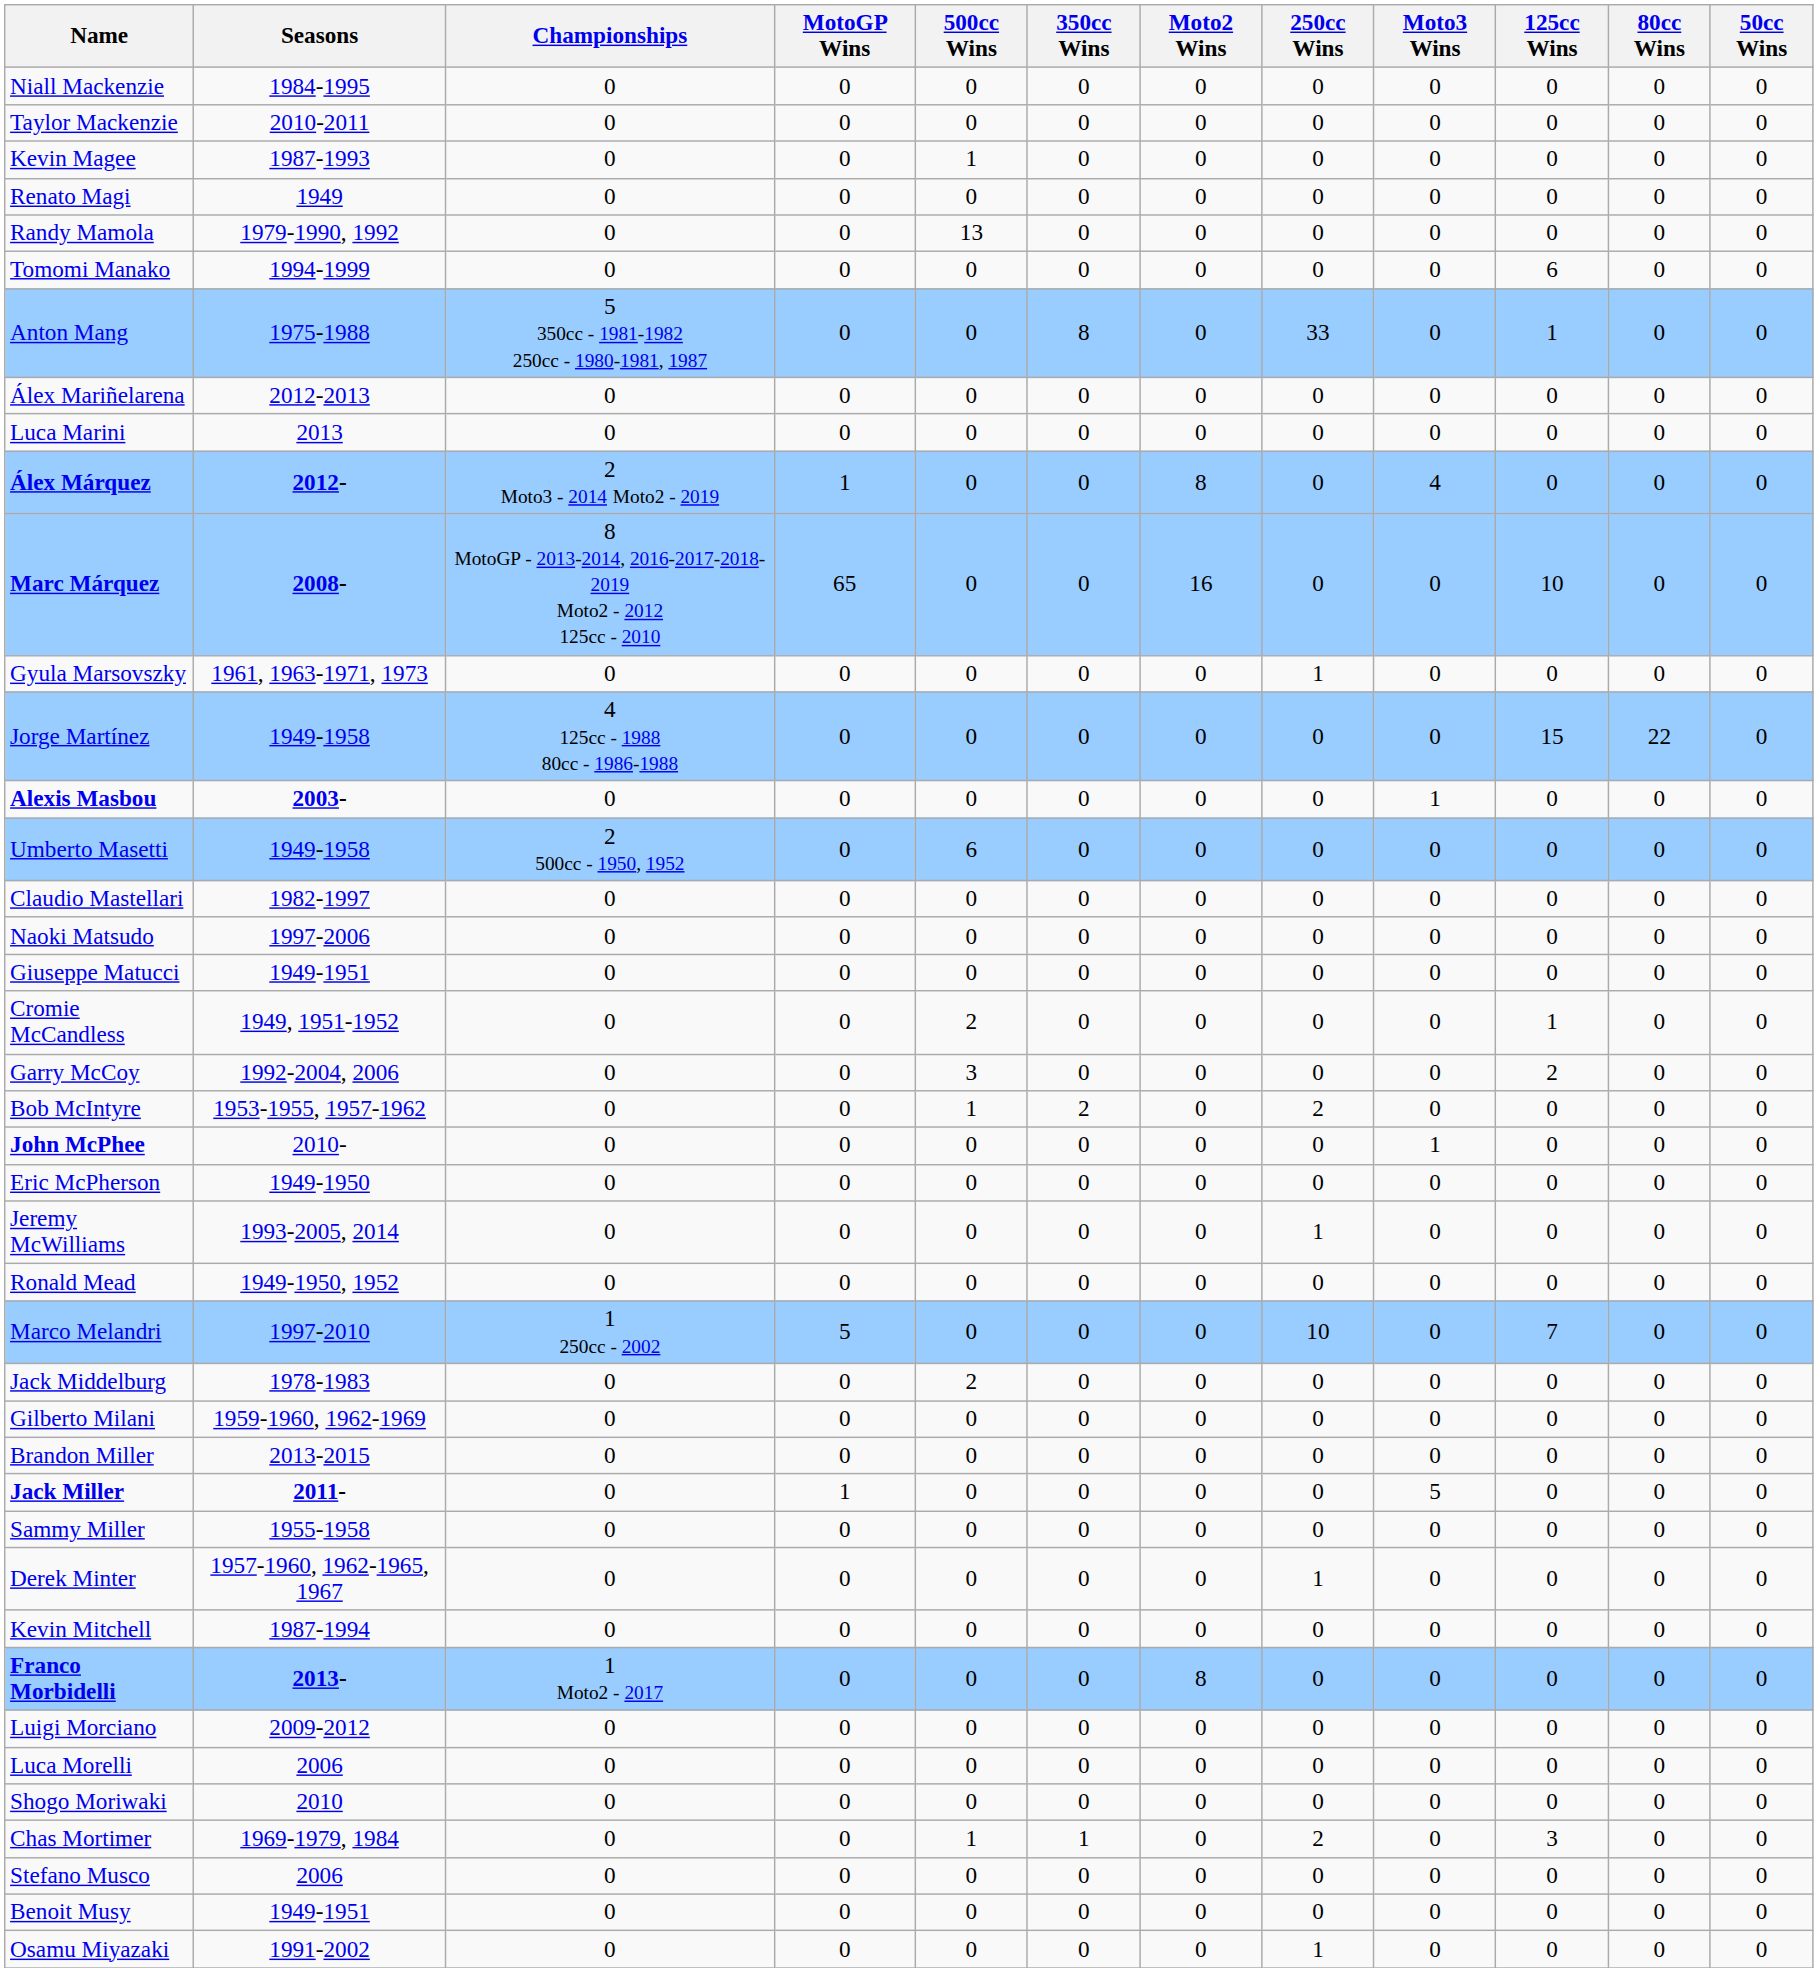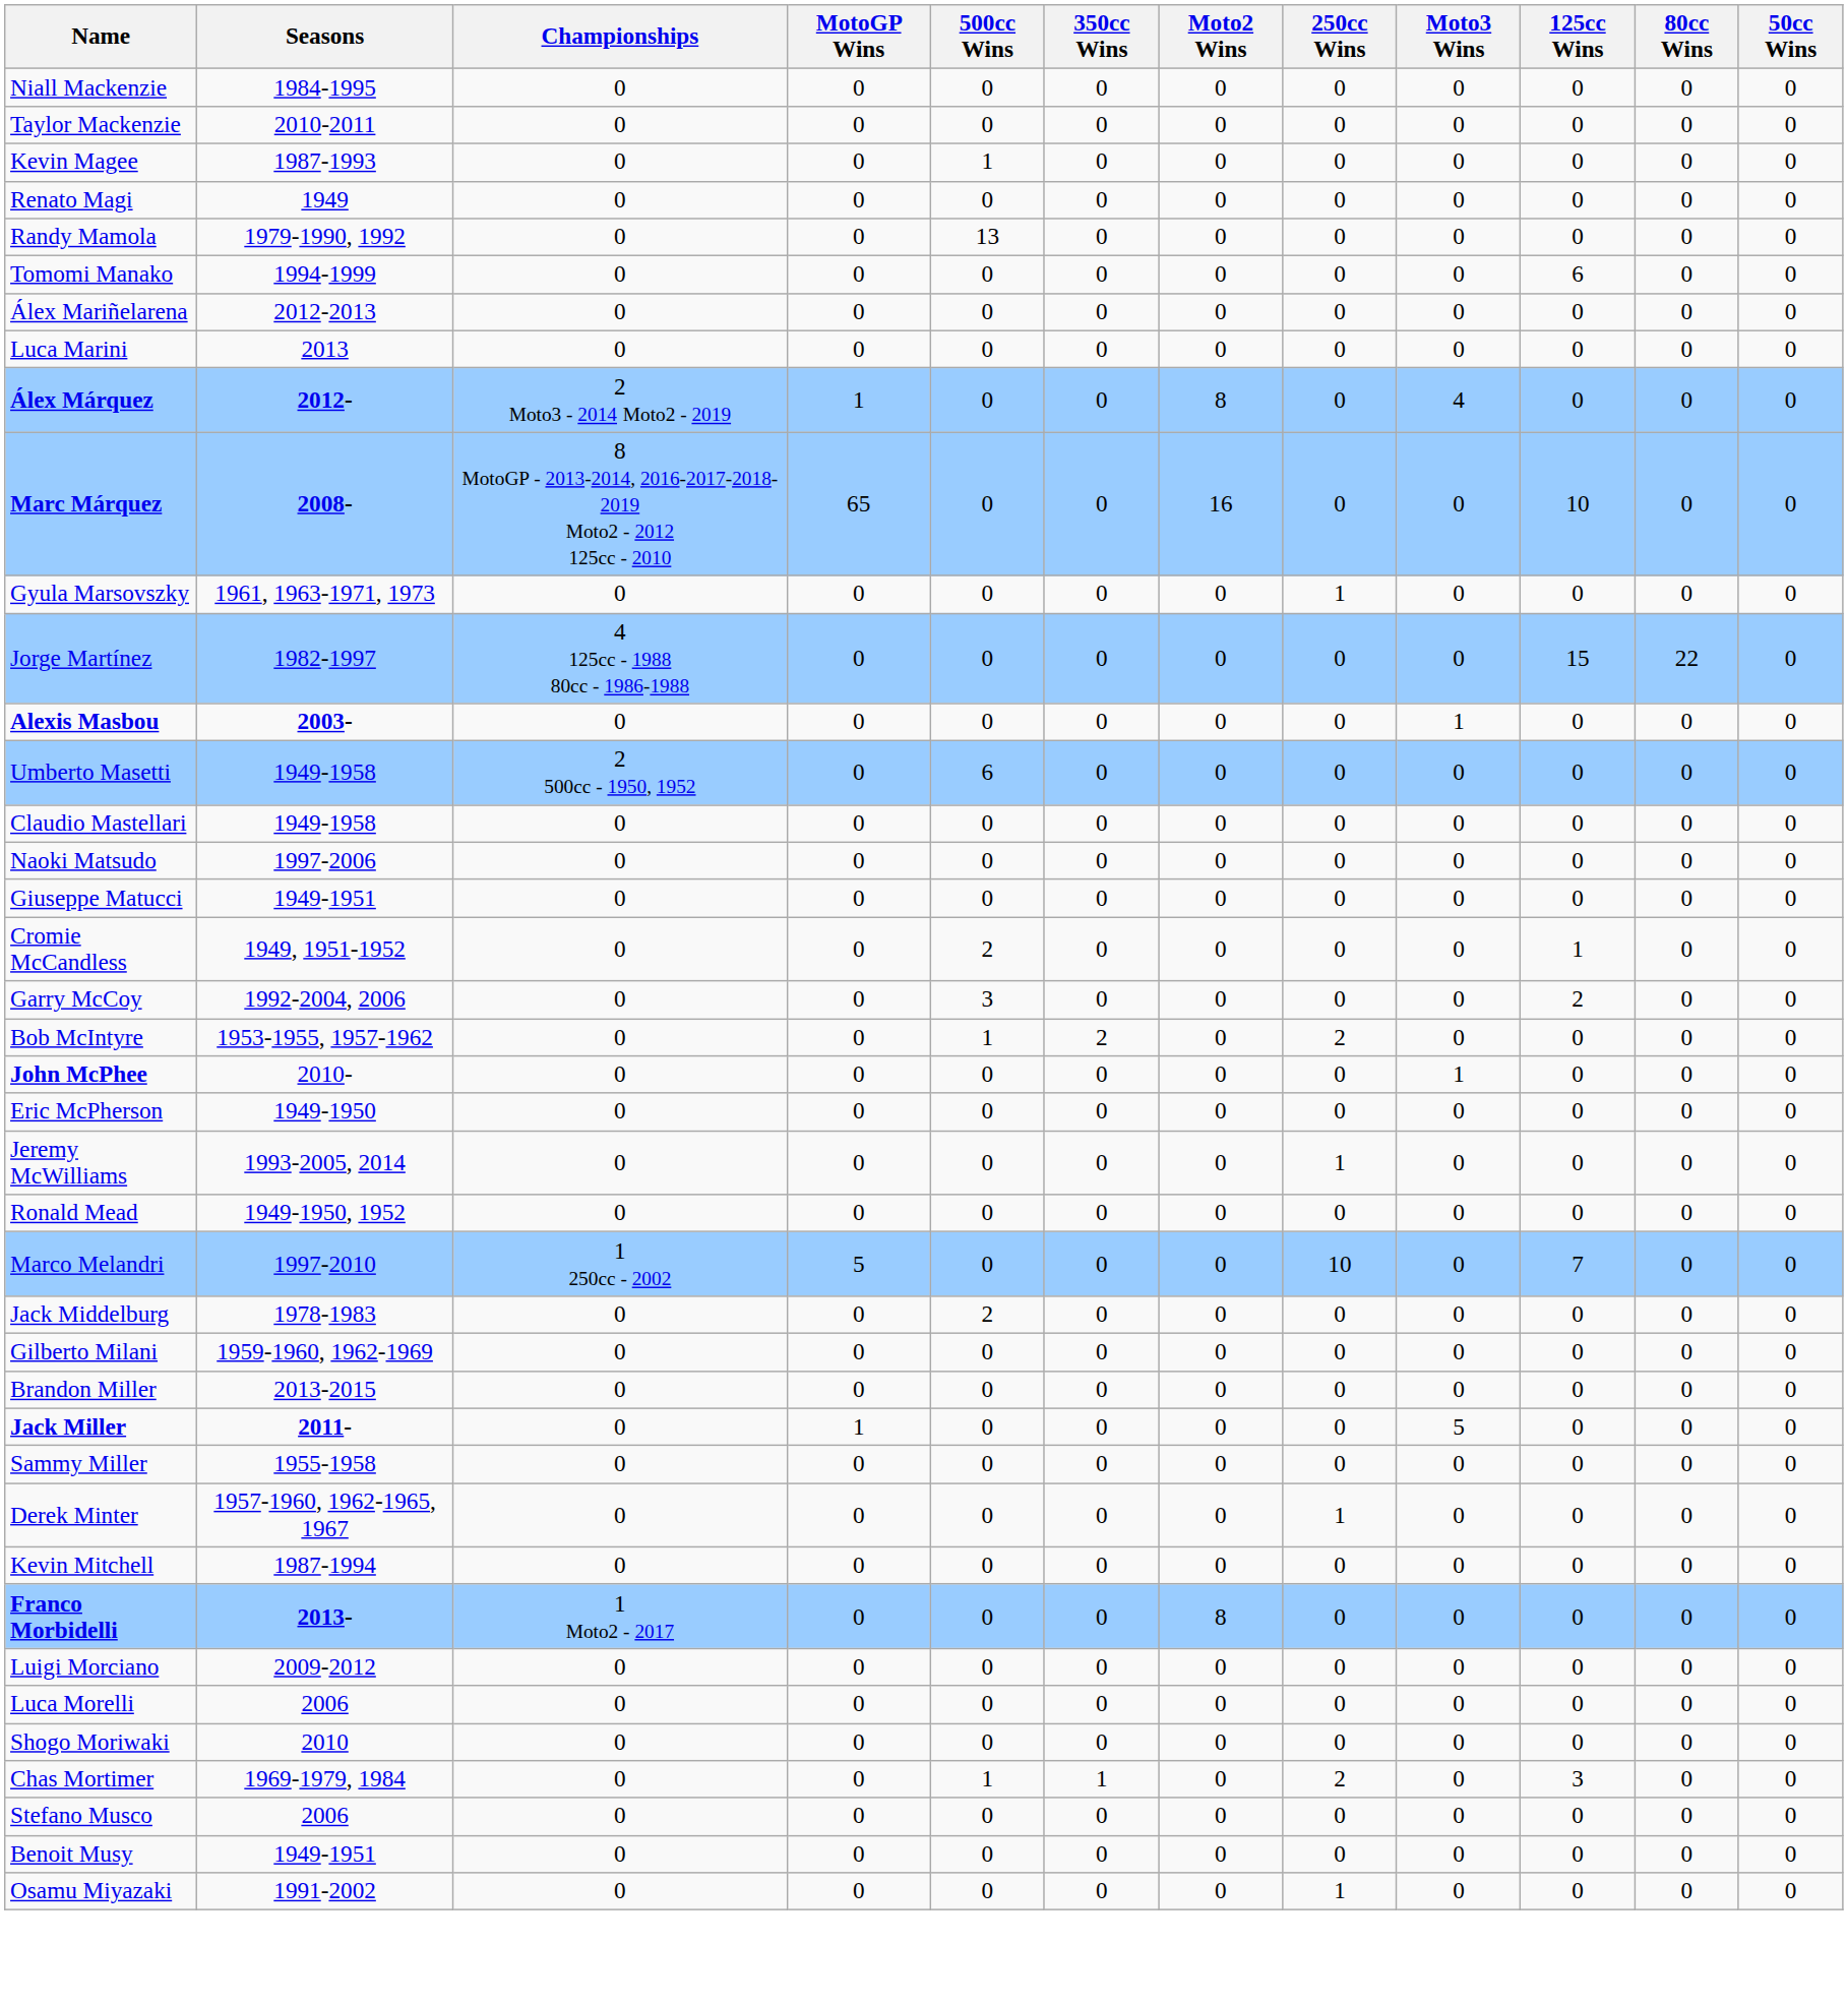- row: Anton Mang | 1975-1988 | 5 350cc - 1981-1982 250cc - 1980-1981, 1987 | 0 | 0 | 8 | 0 | 33 | 0 | 1 | 0 | 0
Jorge Martínez | Seasons: 1949-1958 -> 1982-1997
Claudio Mastellari | Seasons: 1982-1997 -> 1949-1958
